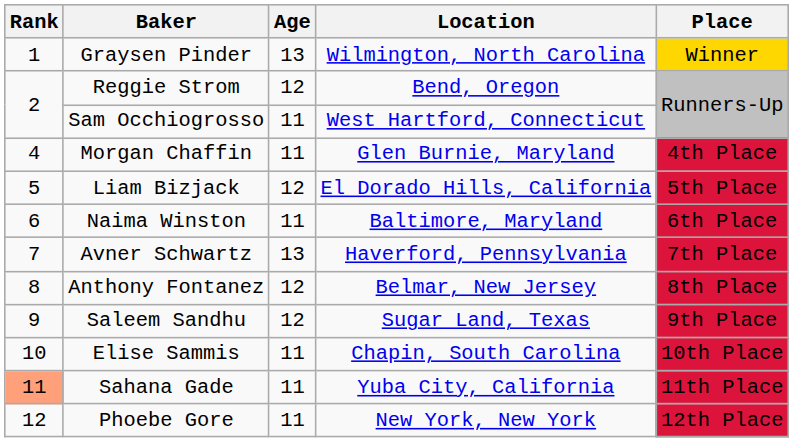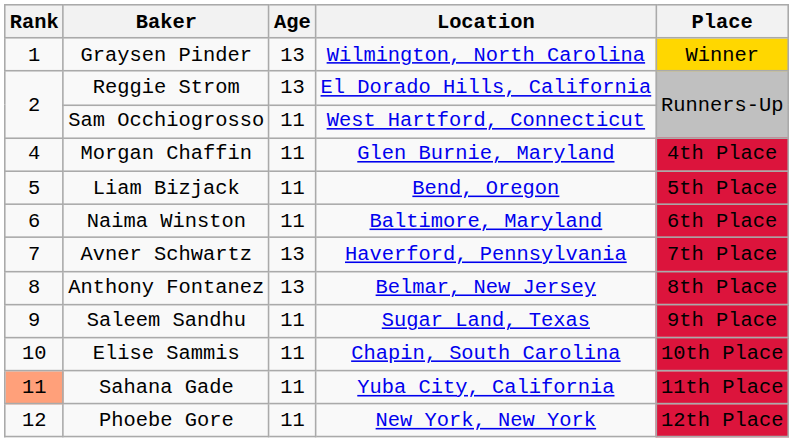Reggie Strom | Age: 12 -> 13
Reggie Strom | Location: Bend, Oregon -> El Dorado Hills, California
Liam Bizjack | Age: 12 -> 11
Liam Bizjack | Location: El Dorado Hills, California -> Bend, Oregon
Anthony Fontanez | Age: 12 -> 13
Saleem Sandhu | Age: 12 -> 11
